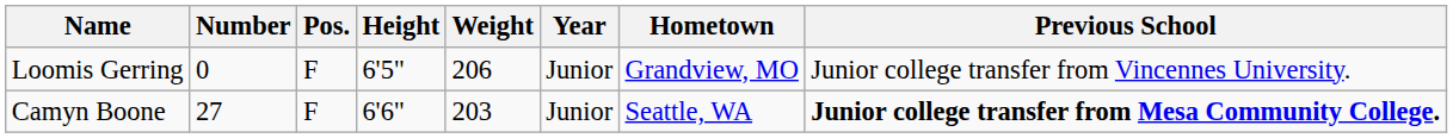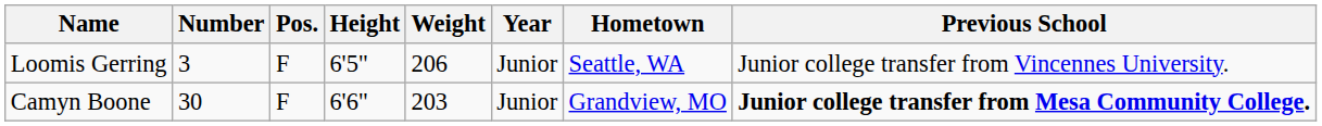Loomis Gerring | Number: 0 -> 3
Loomis Gerring | Hometown: Grandview, MO -> Seattle, WA
Camyn Boone | Number: 27 -> 30
Camyn Boone | Hometown: Seattle, WA -> Grandview, MO
